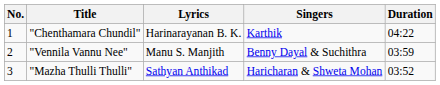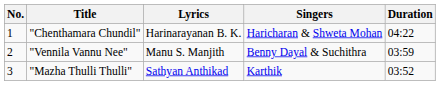"Chenthamara Chundil" | Singers: Karthik -> Haricharan & Shweta Mohan
"Mazha Thulli Thulli" | Singers: Haricharan & Shweta Mohan -> Karthik
